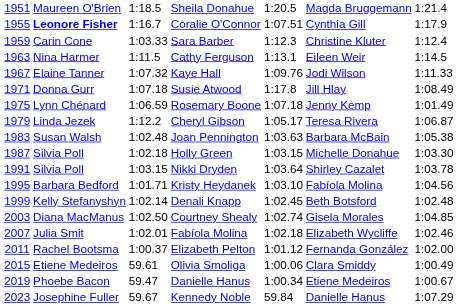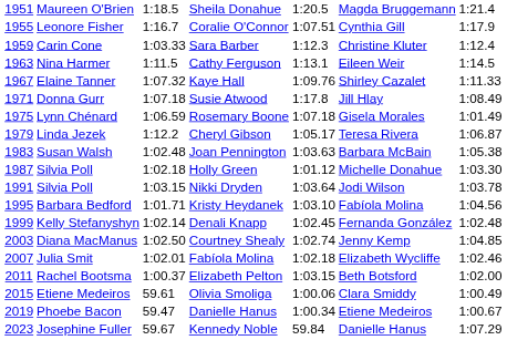Coralie O'Connor | column 2: bold -> normal
Kaye Hall | column 6: Jodi Wilson -> Shirley Cazalet
Rosemary Boone | column 6: Jenny Kemp -> Gisela Morales
Holly Green | column 5: 1:03.15 -> 1:01.12
Nikki Dryden | column 6: Shirley Cazalet -> Jodi Wilson
Denali Knapp | column 6: Beth Botsford -> Fernanda González
Courtney Shealy | column 6: Gisela Morales -> Jenny Kemp
Elizabeth Pelton | column 5: 1:01.12 -> 1:03.15
Elizabeth Pelton | column 6: Fernanda González -> Beth Botsford
